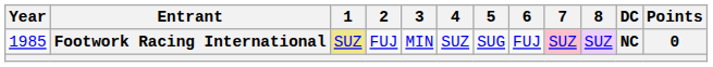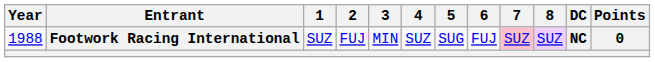Footwork Racing International | Year: 1985 -> 1988
Footwork Racing International | 1: khaki background -> no background
